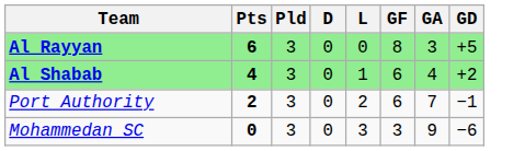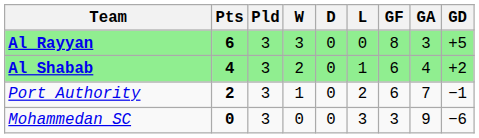+ column: W | 3 | 2 | 1 | 0
